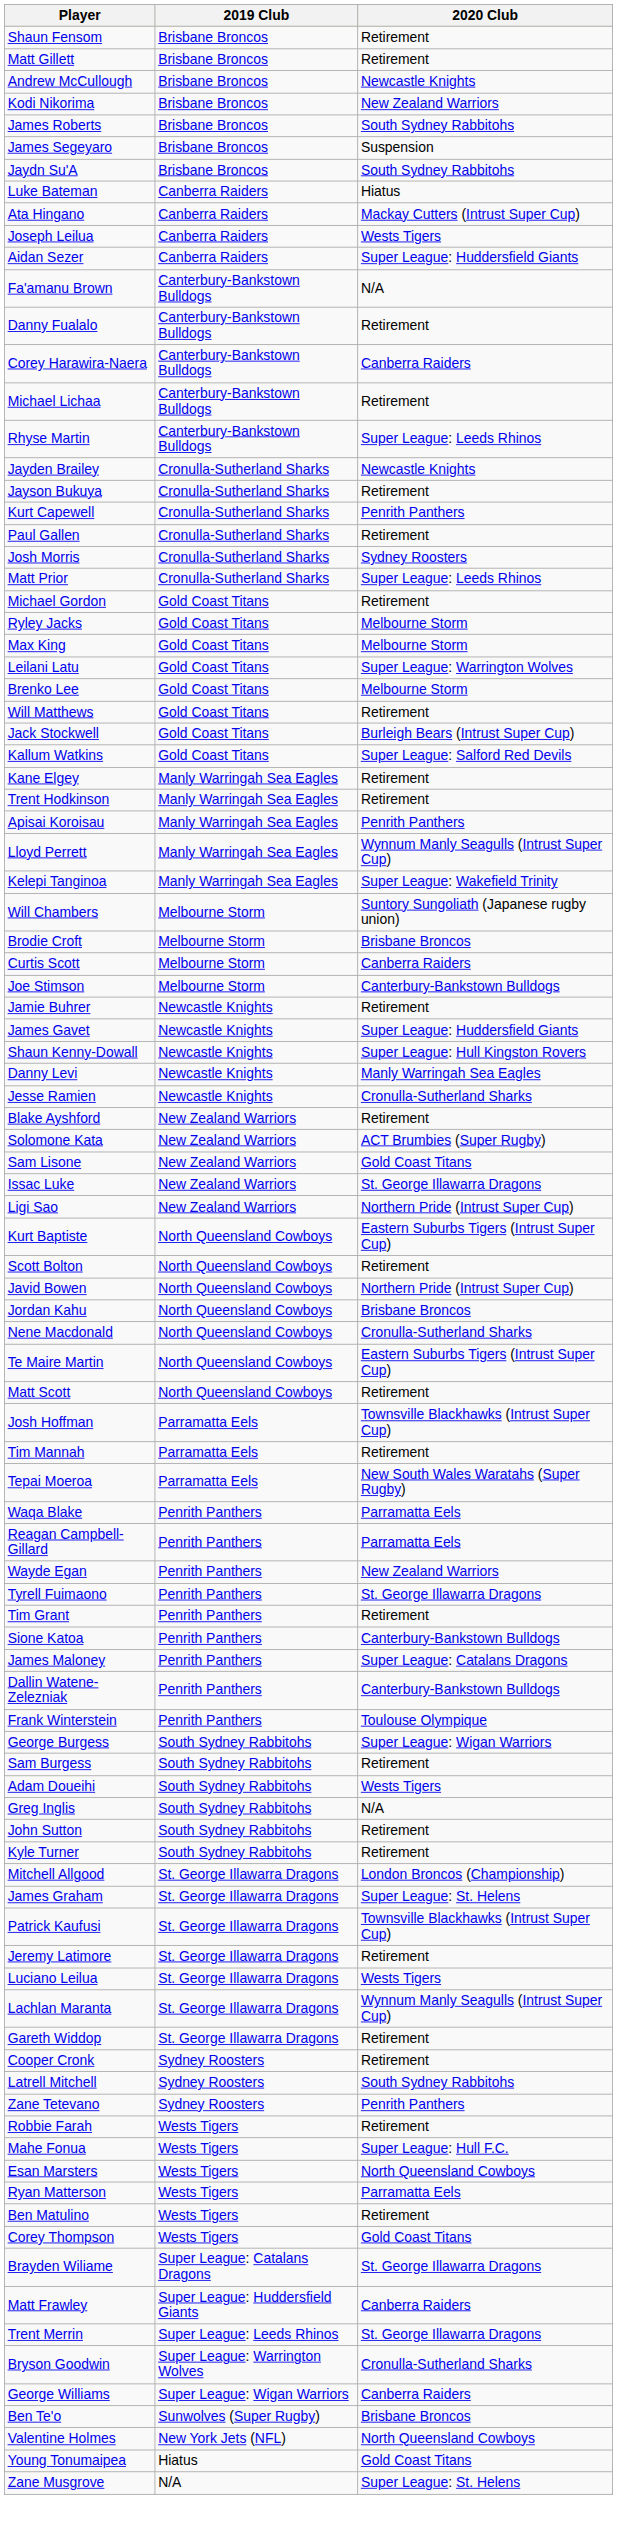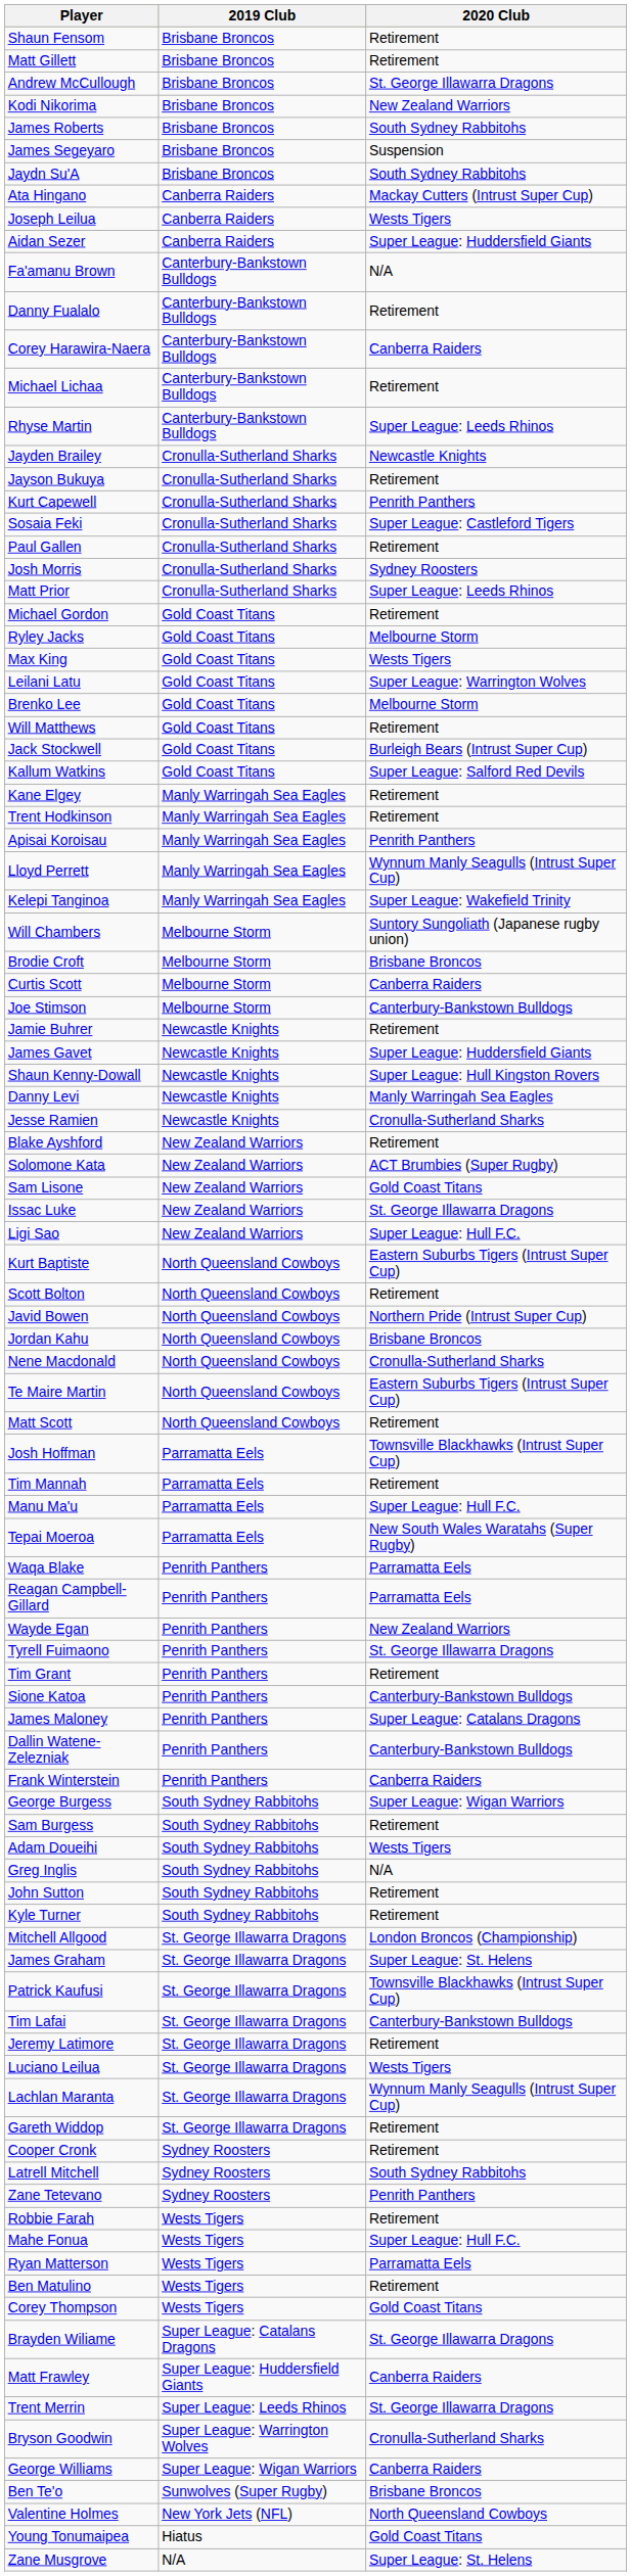Andrew McCullough | 2020 Club: Newcastle Knights -> St. George Illawarra Dragons
- row: Luke Bateman | Canberra Raiders | Hiatus
+ row: Sosaia Feki | Cronulla-Sutherland Sharks | Super League: Castleford Tigers
Max King | 2020 Club: Melbourne Storm -> Wests Tigers
Ligi Sao | 2020 Club: Northern Pride (Intrust Super Cup) -> Super League: Hull F.C.
+ row: Manu Ma'u | Parramatta Eels | Super League: Hull F.C.
Frank Winterstein | 2020 Club: Toulouse Olympique -> Canberra Raiders
+ row: Tim Lafai | St. George Illawarra Dragons | Canterbury-Bankstown Bulldogs
- row: Esan Marsters | Wests Tigers | North Queensland Cowboys
